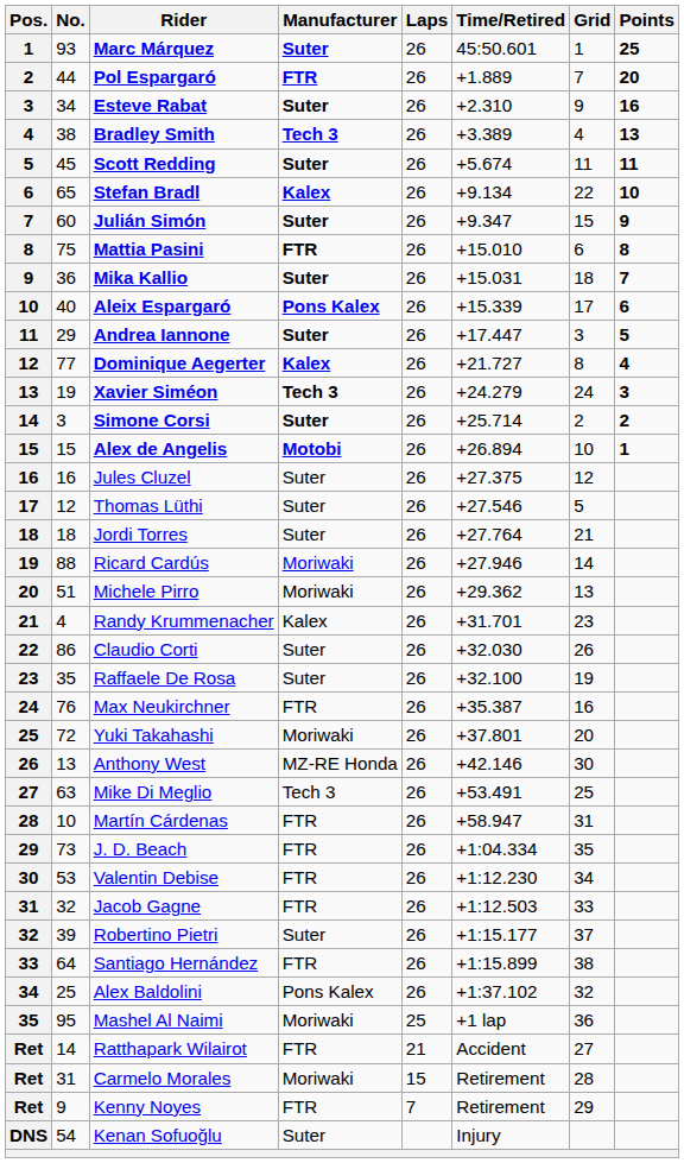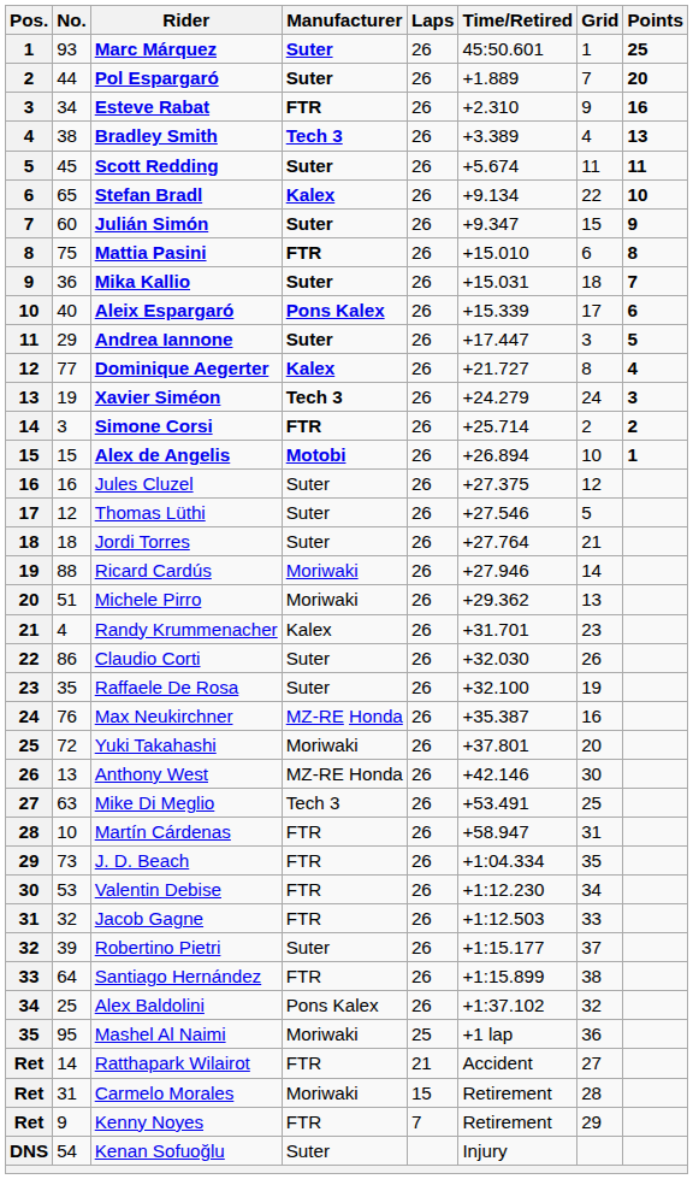Pol Espargaró | Manufacturer: FTR -> Suter
Esteve Rabat | Manufacturer: Suter -> FTR
Simone Corsi | Manufacturer: Suter -> FTR
Max Neukirchner | Manufacturer: FTR -> MZ-RE Honda
